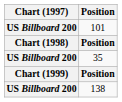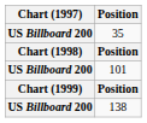rows swapped: 101 <-> 35
